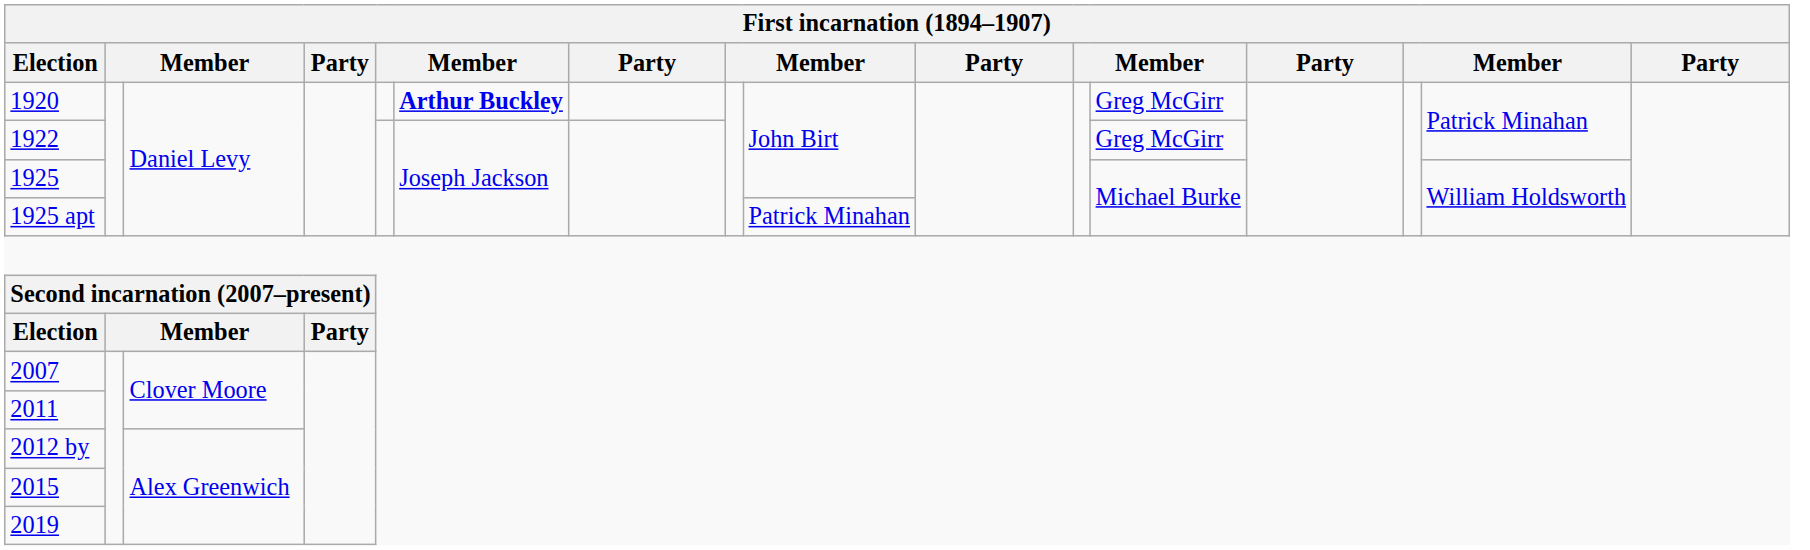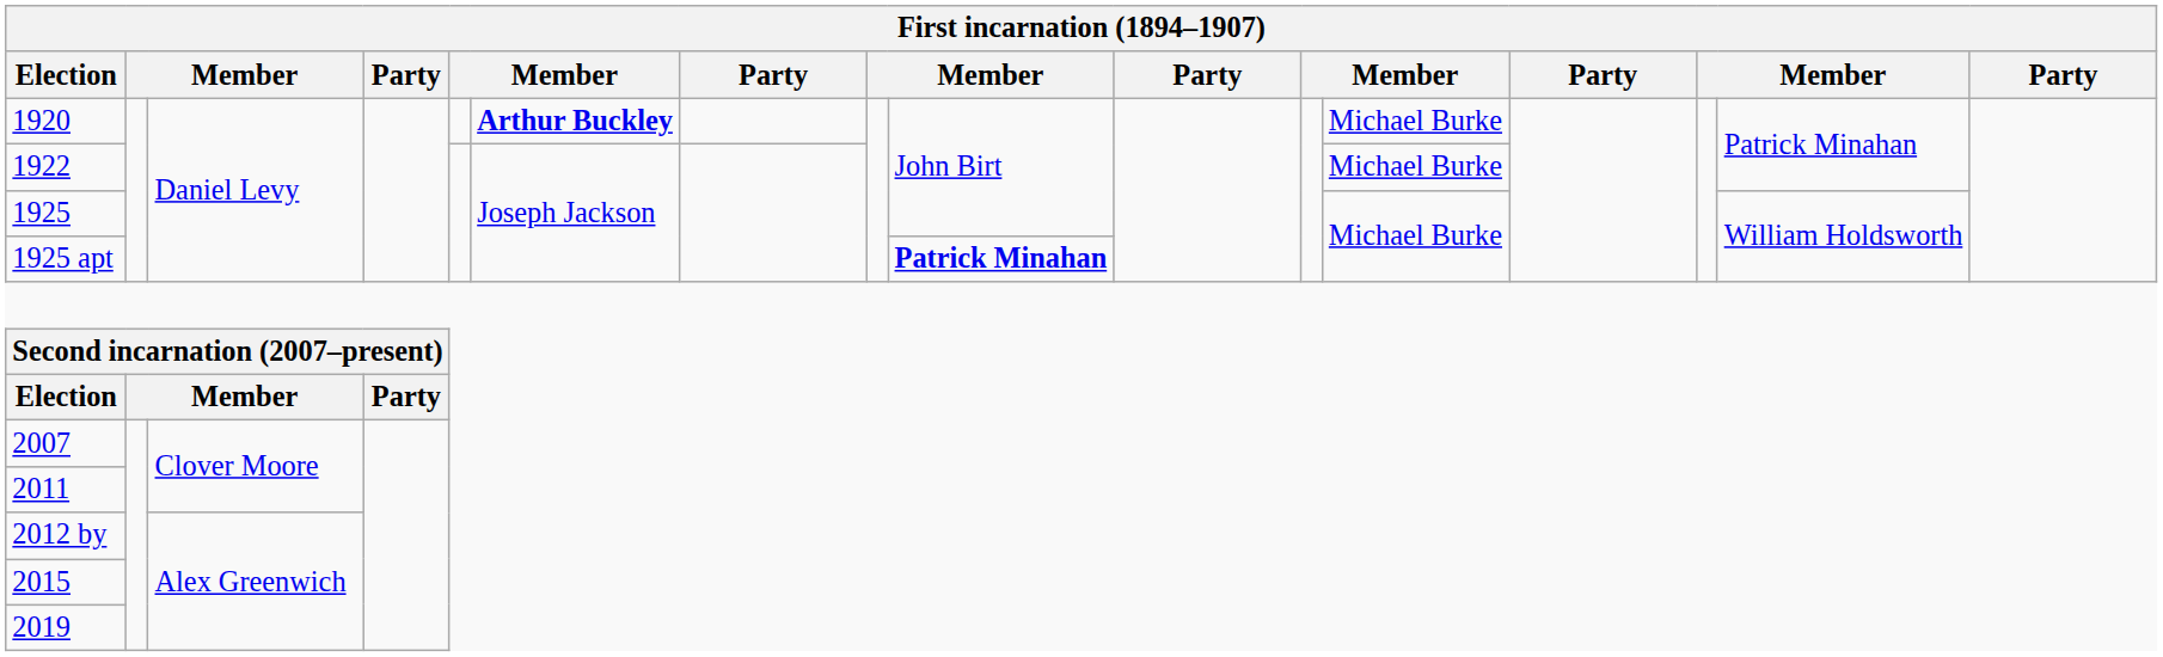1920 | column 12: Greg McGirr -> Michael Burke
1922 | column 12: Greg McGirr -> Michael Burke
1925 apt | column 9: normal -> bold
